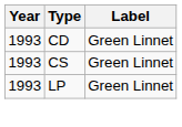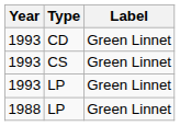+ row: 1988 | LP | Green Linnet
